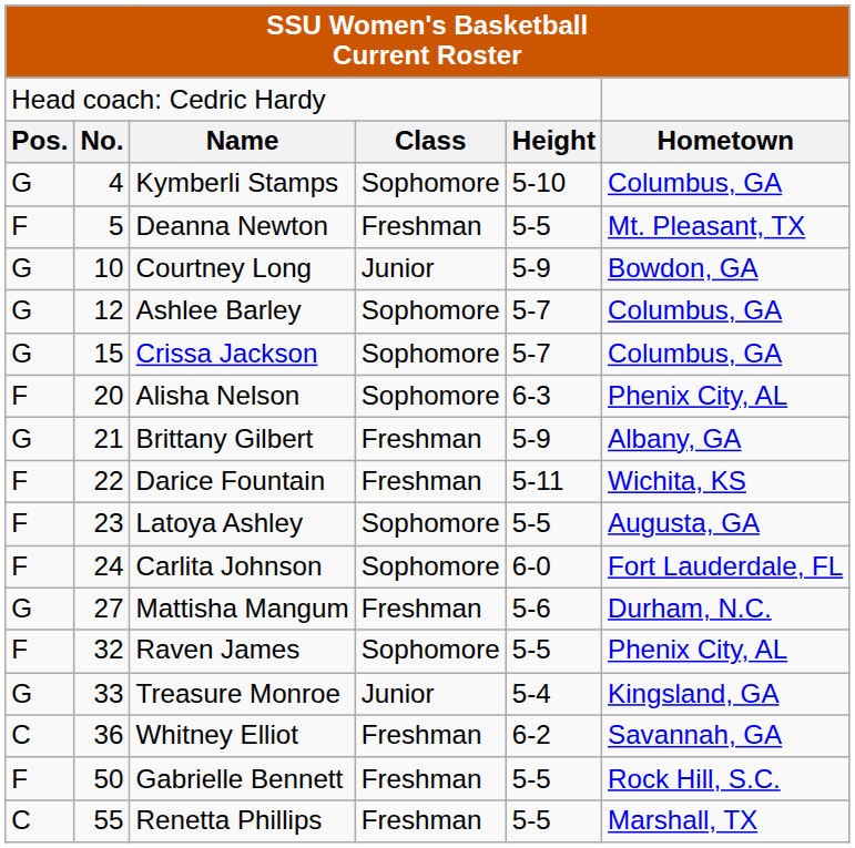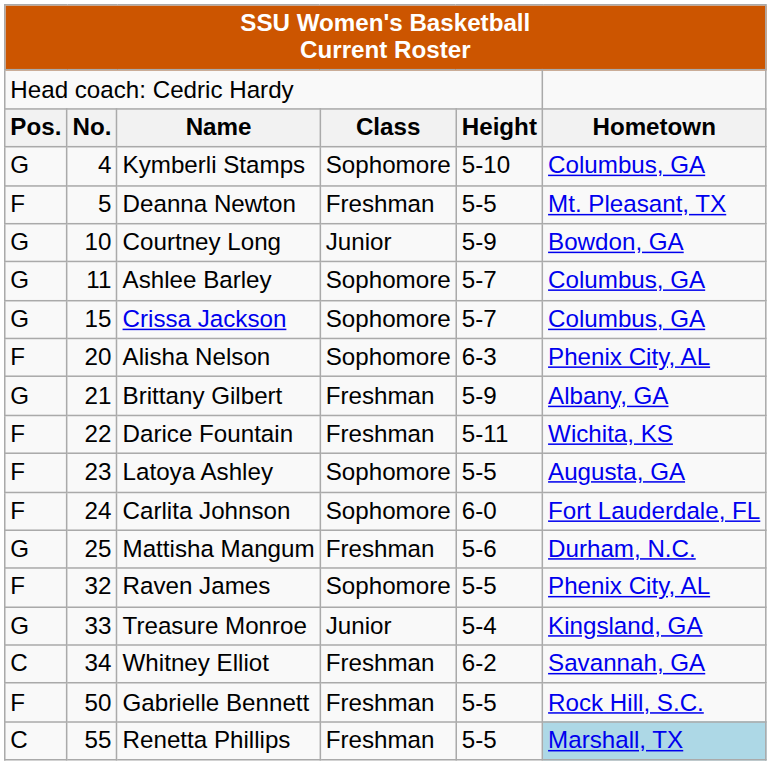Ashlee Barley | column 2: 12 -> 11
Mattisha Mangum | column 2: 27 -> 25
Whitney Elliot | column 2: 36 -> 34
Renetta Phillips | column 6: no background -> lightblue background
